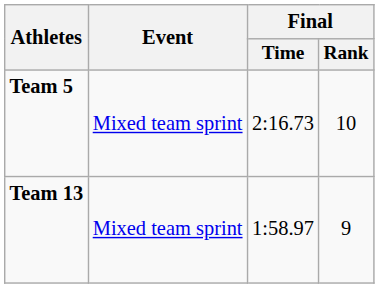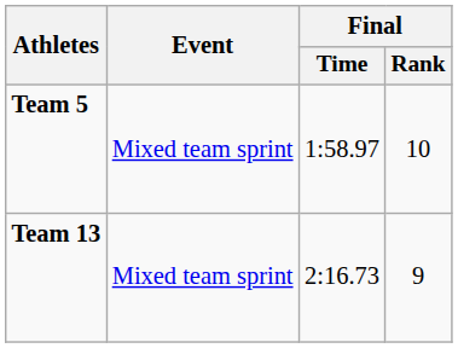Team 5 | Final / Time: 2:16.73 -> 1:58.97
Team 13 | Final / Time: 1:58.97 -> 2:16.73
